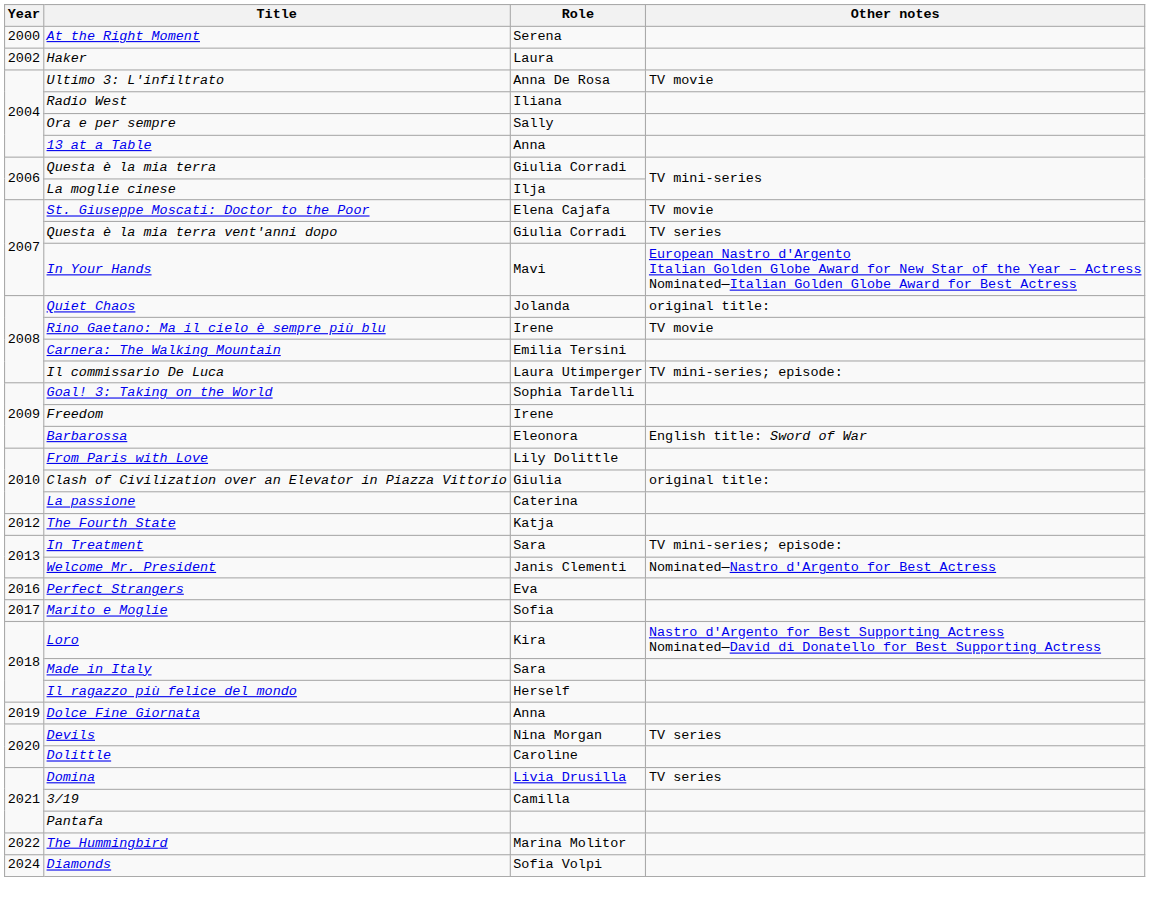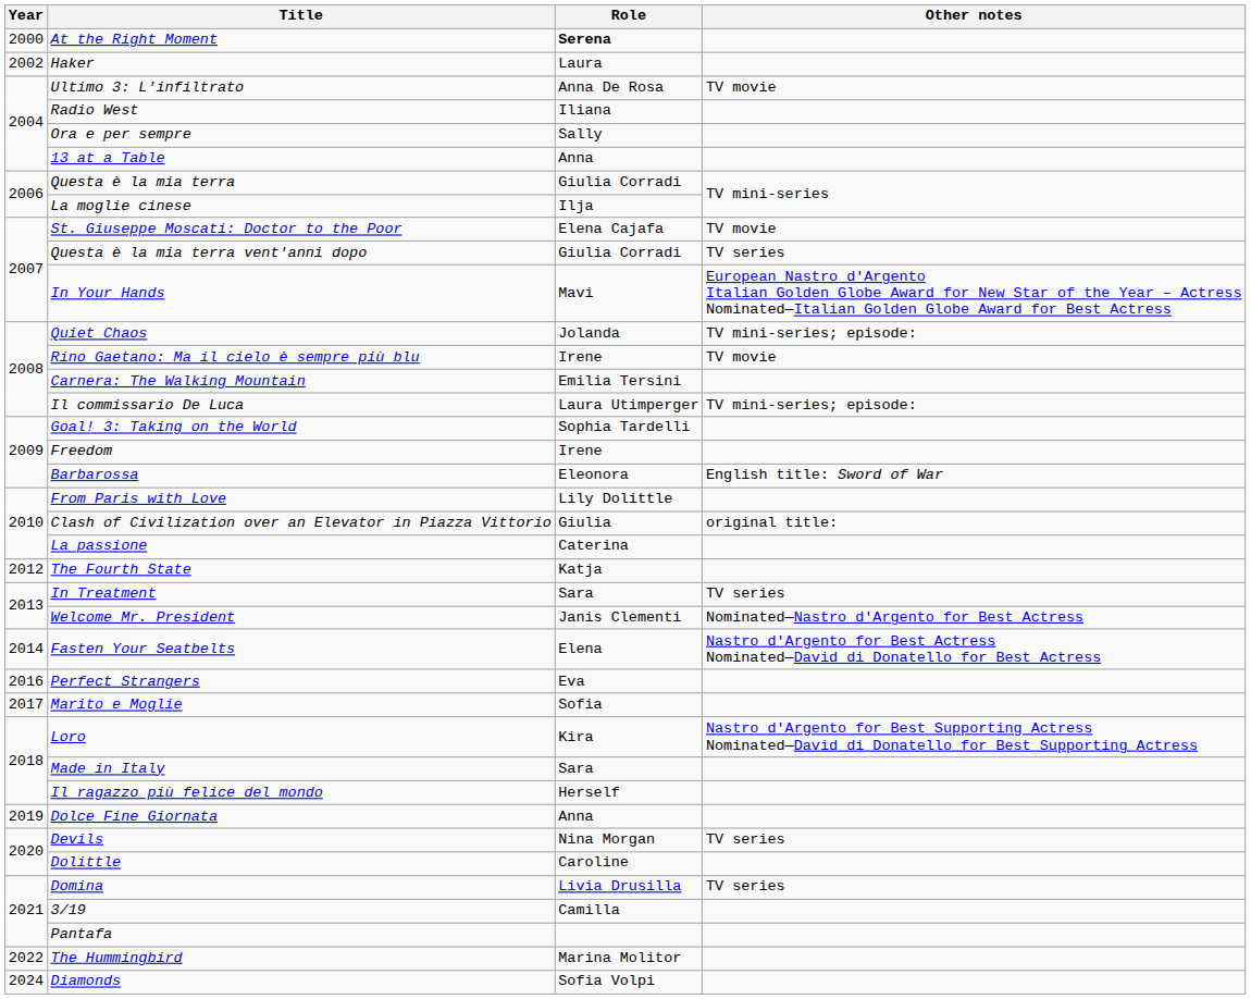At the Right Moment | Role: normal -> bold
Quiet Chaos | Other notes: original title: -> TV mini-series; episode:
In Treatment | Other notes: TV mini-series; episode: -> TV series
+ row: 2014 | Fasten Your Seatbelts | Elena | Nastro d'Argento for Best Actress Nominated—David di Donatello for Best Actress
